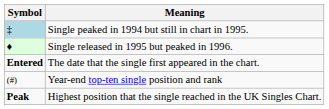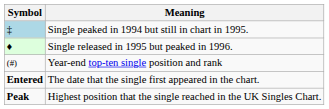rows swapped: Year-end top-ten single position and rank <-> The date that the single first appeared in the chart.
